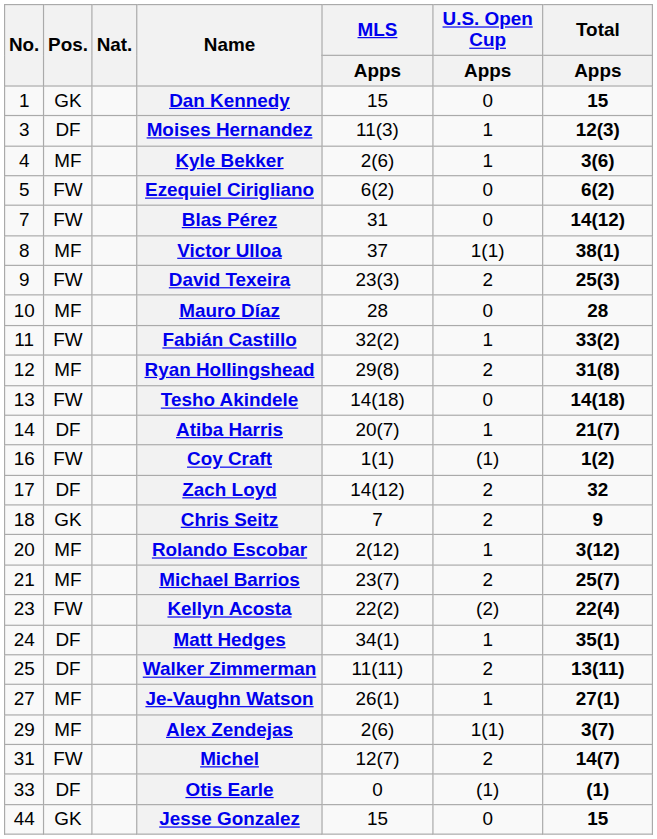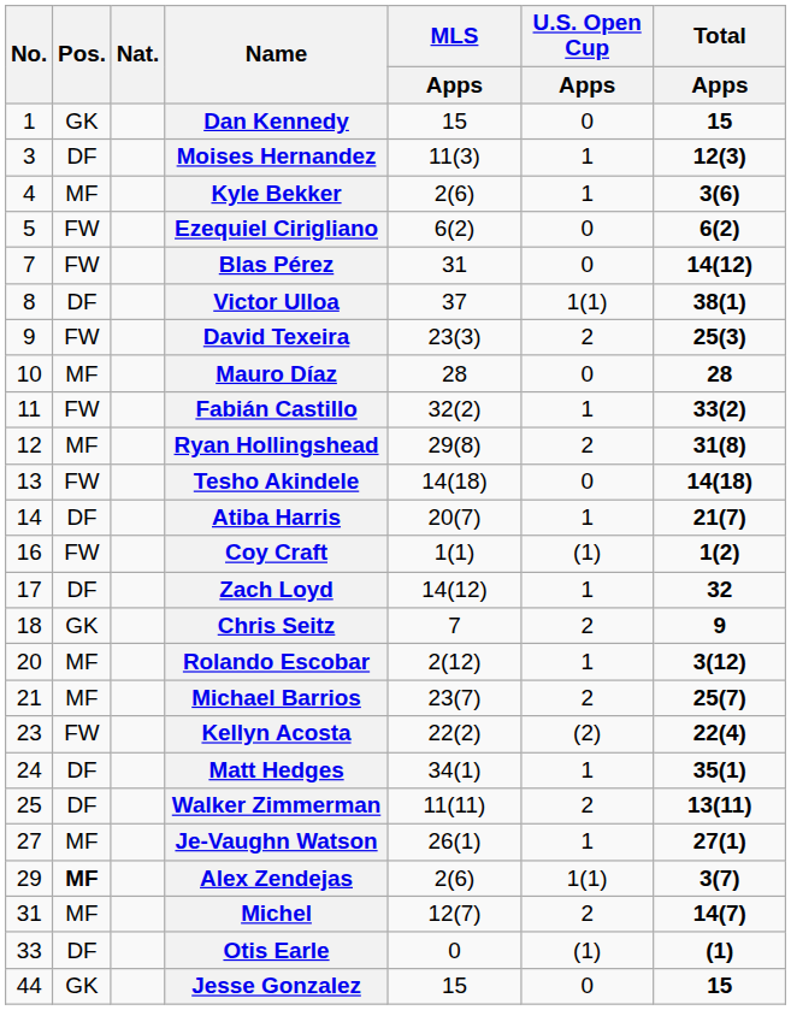Victor Ulloa | Pos.: MF -> DF
Zach Loyd | U.S. Open Cup / Apps: 2 -> 1
Alex Zendejas | Pos.: normal -> bold
Michel | Pos.: FW -> MF
